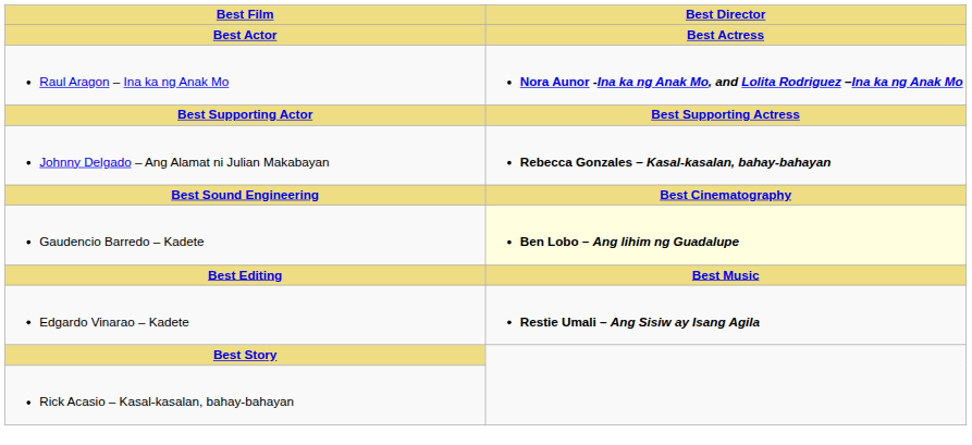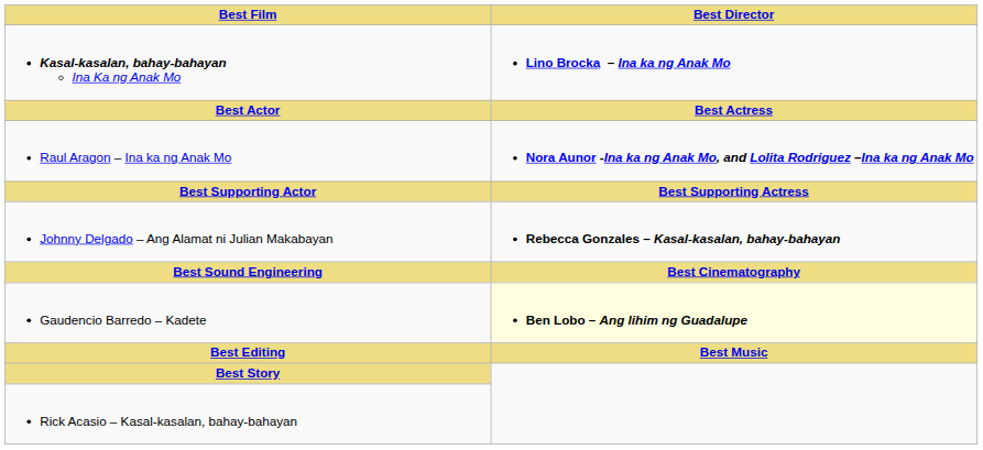+ row: Kasal-kasalan, bahay-bahayan Ina Ka ng Anak Mo | Lino Brocka – Ina ka ng Anak Mo
- row: Edgardo Vinarao – Kadete | Restie Umali – Ang Sisiw ay Isang Agila
